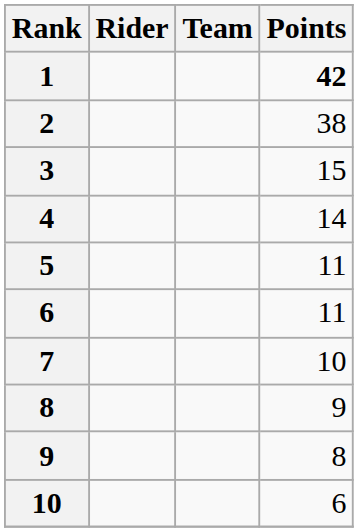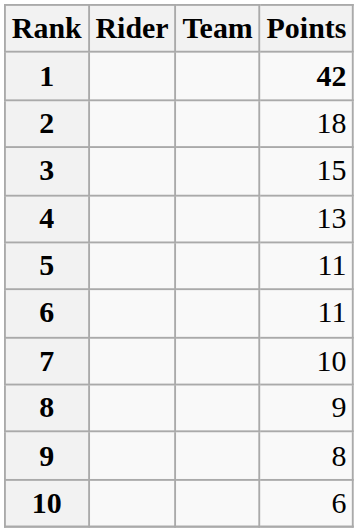2 | Points: 38 -> 18
4 | Points: 14 -> 13
